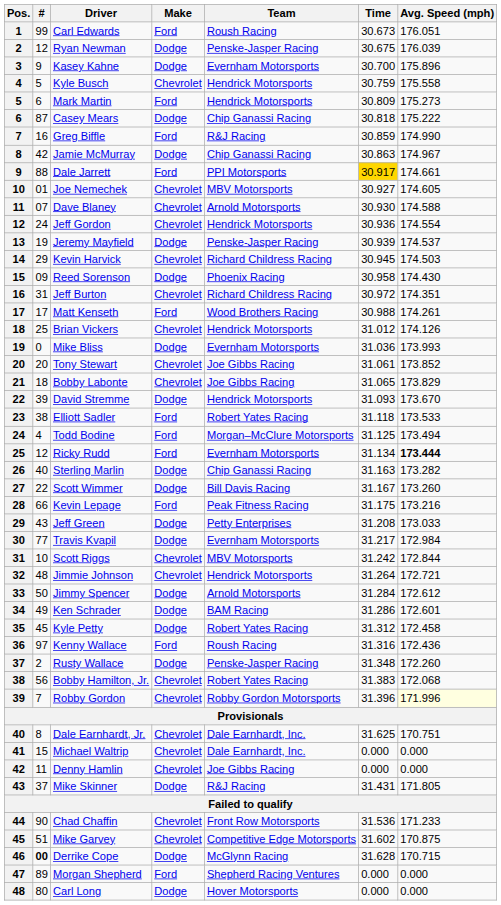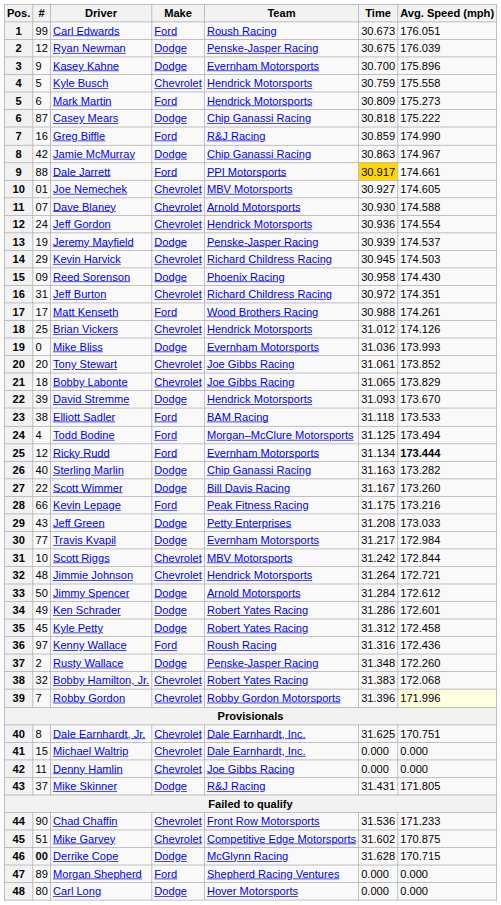Elliott Sadler | Team: Robert Yates Racing -> BAM Racing
Ken Schrader | Team: BAM Racing -> Robert Yates Racing
Bobby Hamilton, Jr. | #: 56 -> 32
